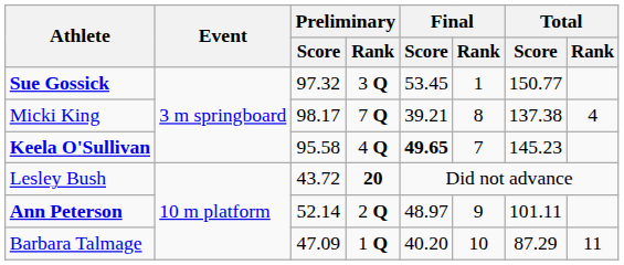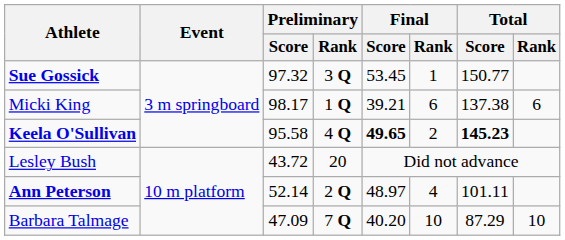Micki King | Preliminary / Rank: 7 Q -> 1 Q
Micki King | Final / Rank: 8 -> 6
Micki King | Total / Rank: 4 -> 6
Keela O'Sullivan | Final / Rank: 7 -> 2
Keela O'Sullivan | Total / Score: normal -> bold
Lesley Bush | Preliminary / Rank: bold -> normal
Ann Peterson | Final / Rank: 9 -> 4
Barbara Talmage | Preliminary / Rank: 1 Q -> 7 Q
Barbara Talmage | Total / Rank: 11 -> 10
